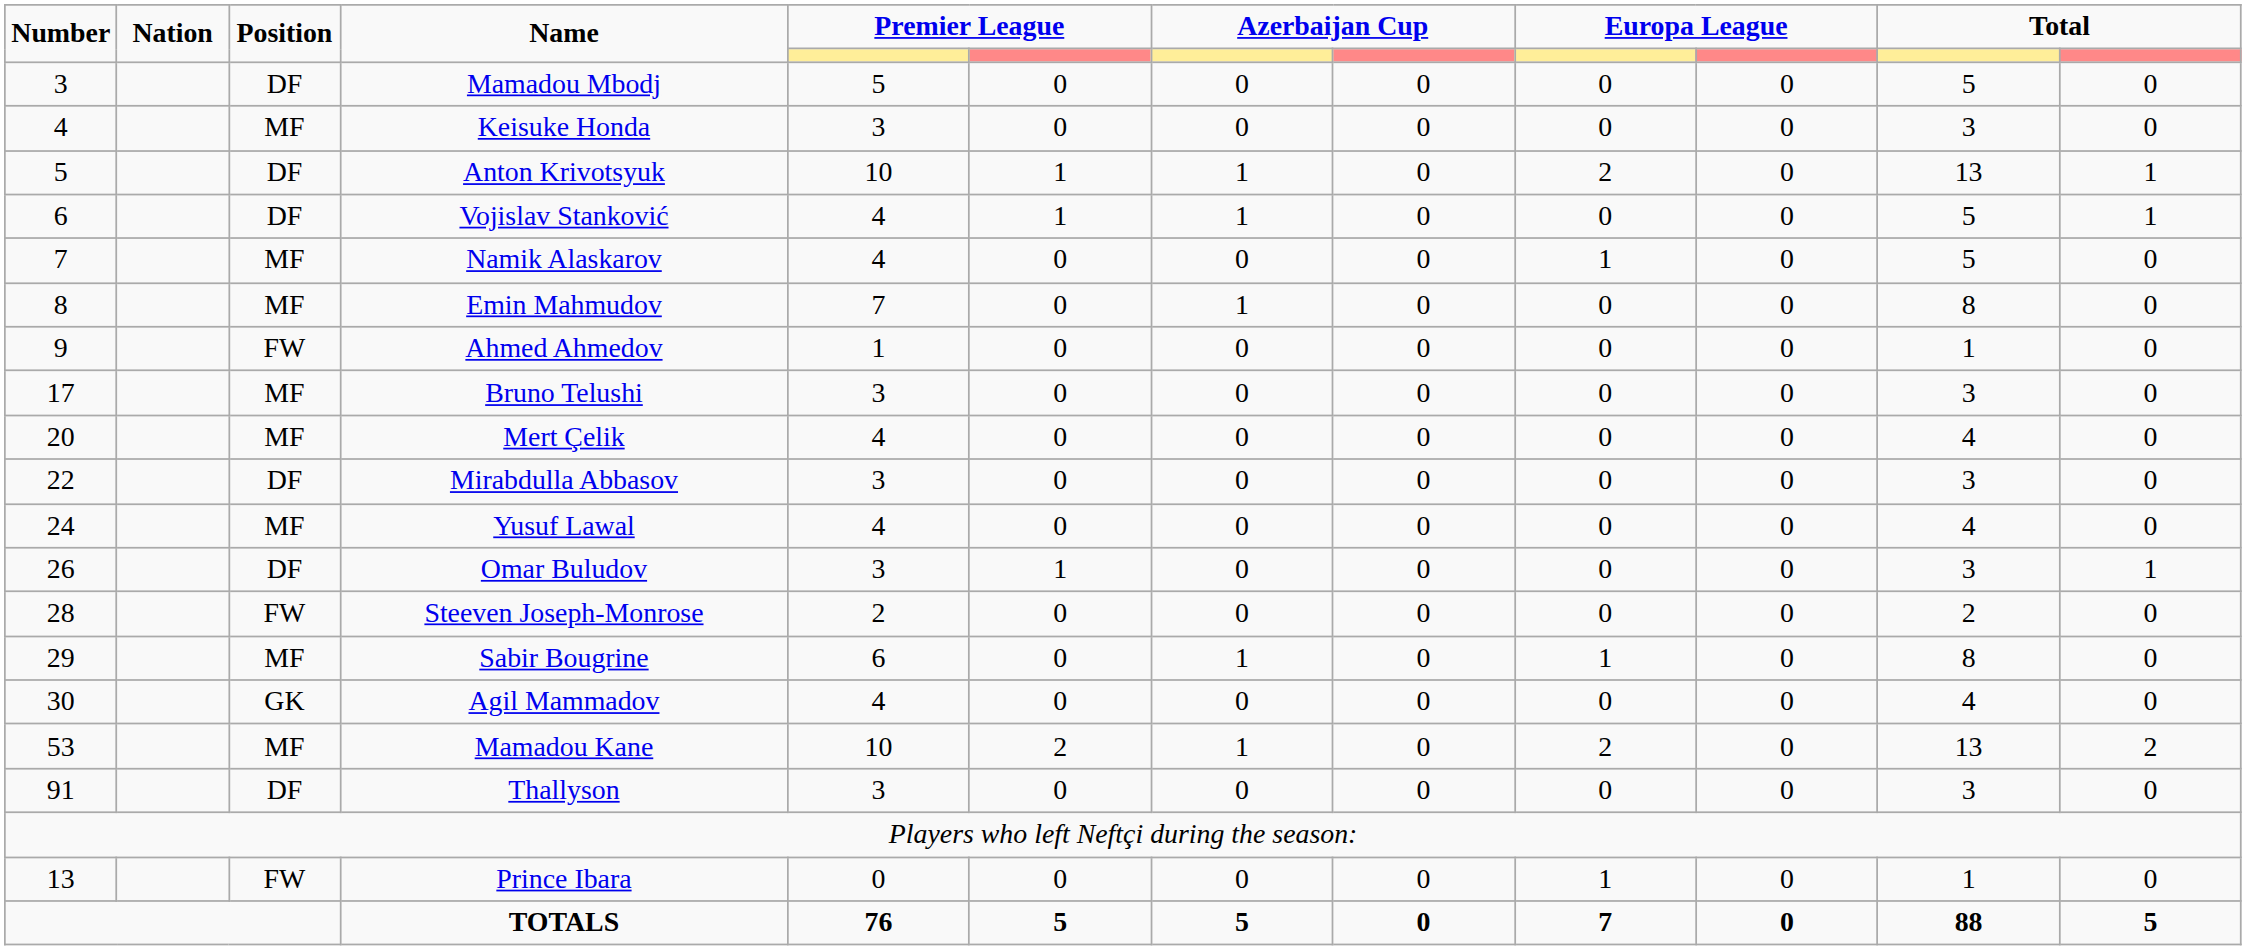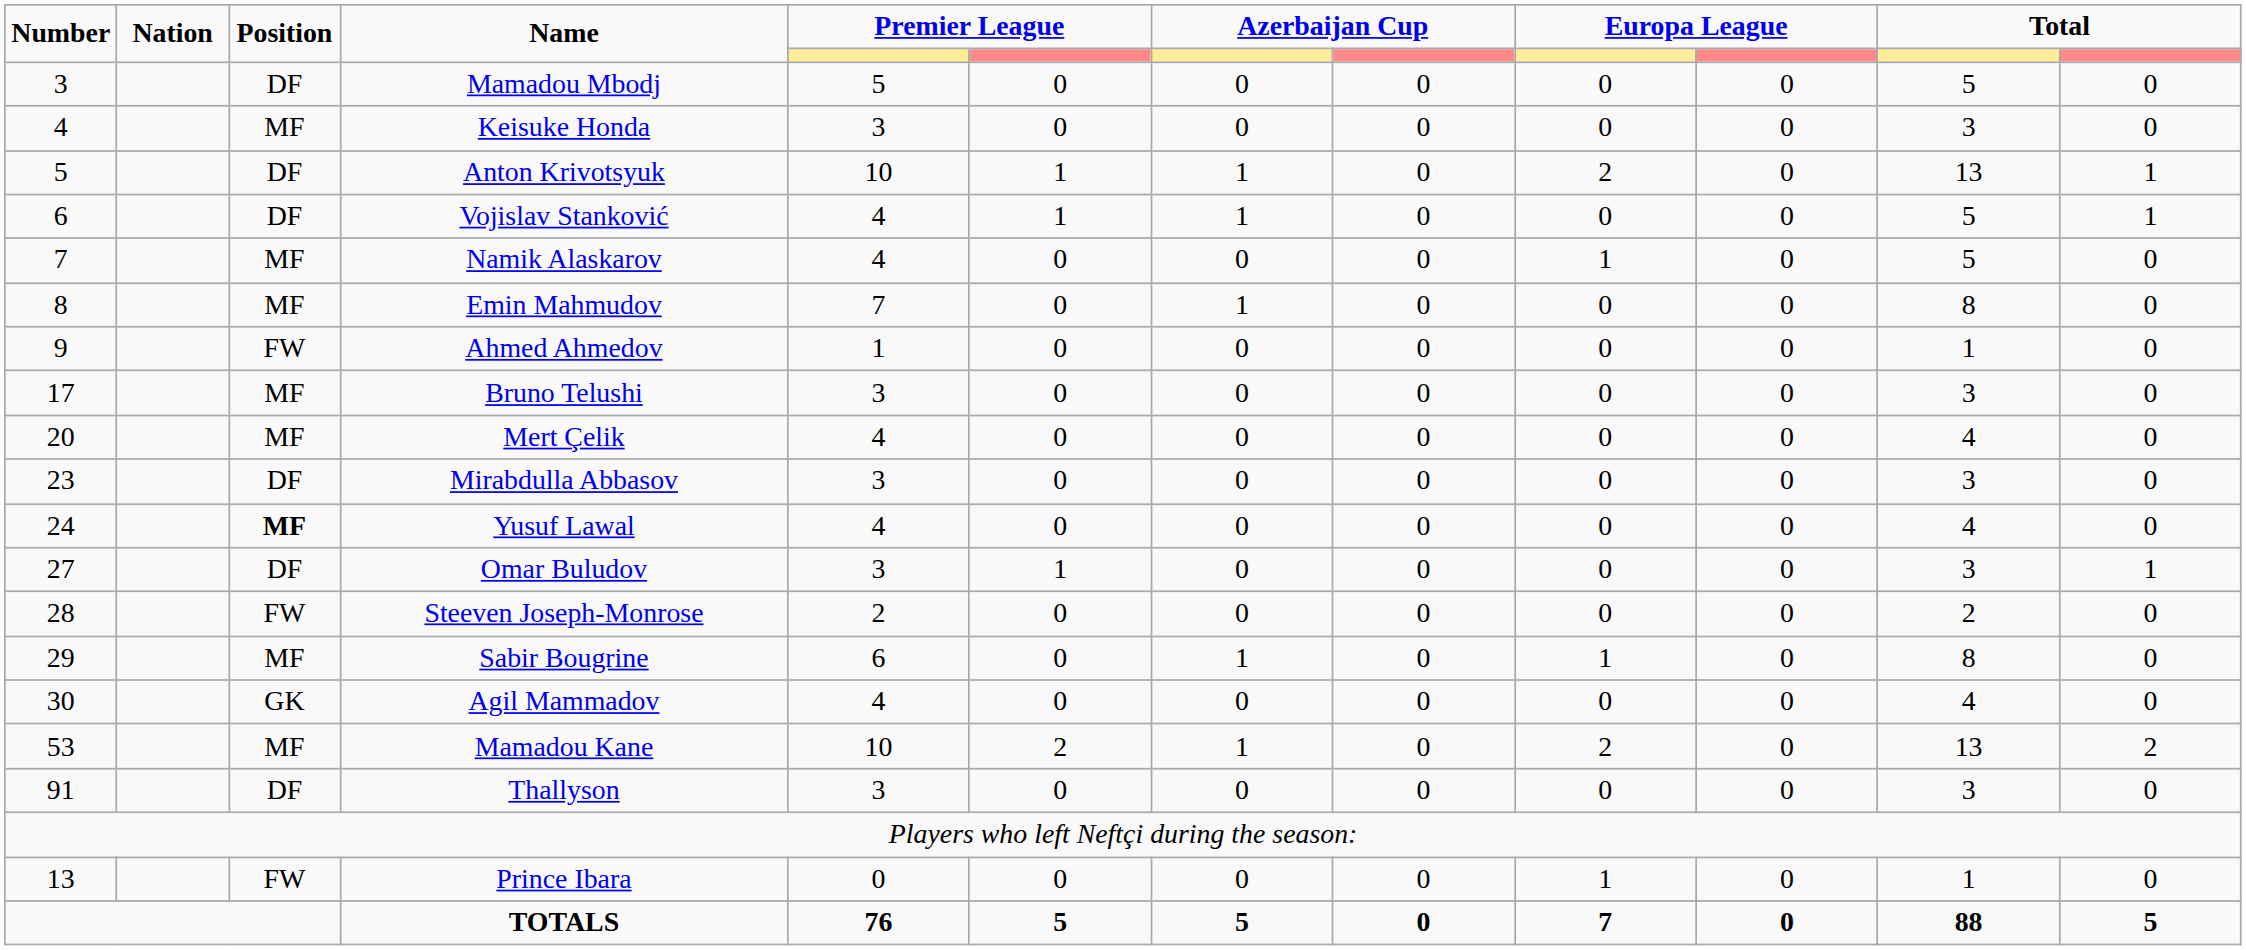Mirabdulla Abbasov | Number: 22 -> 23
Yusuf Lawal | Position: normal -> bold
Omar Buludov | Number: 26 -> 27
